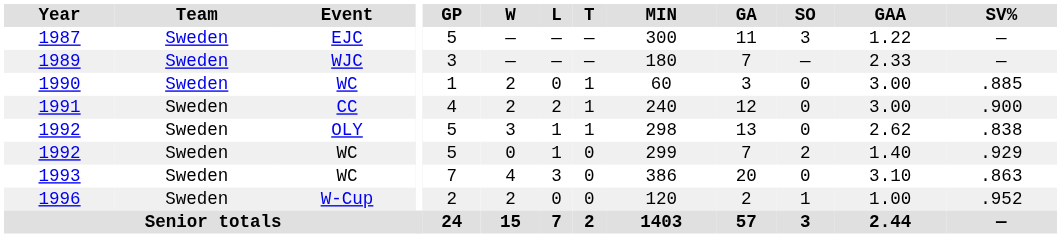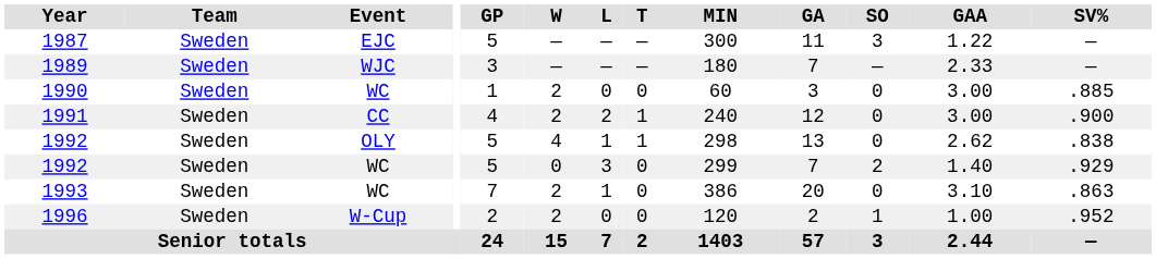1990 | T: 1 -> 0
1992 / OLY | W: 3 -> 4
1992 / WC | L: 1 -> 3
1993 | W: 4 -> 2
1993 | L: 3 -> 1
